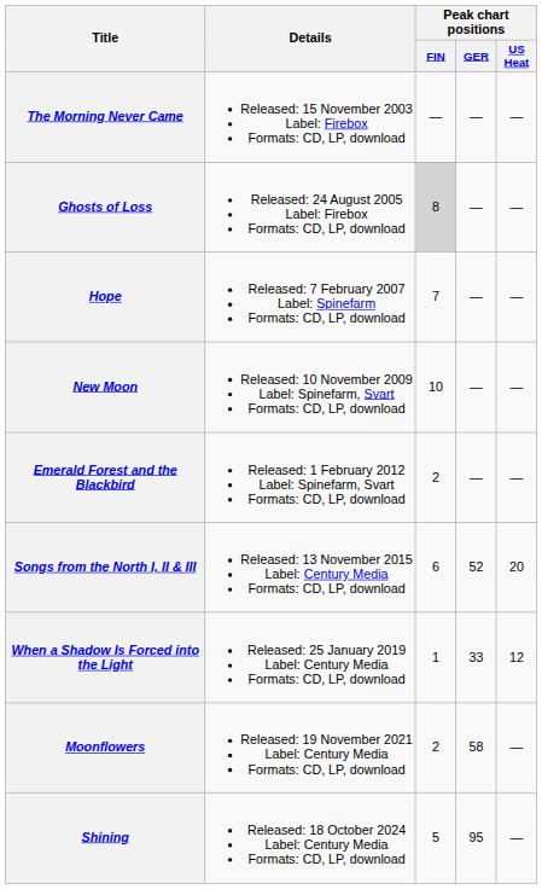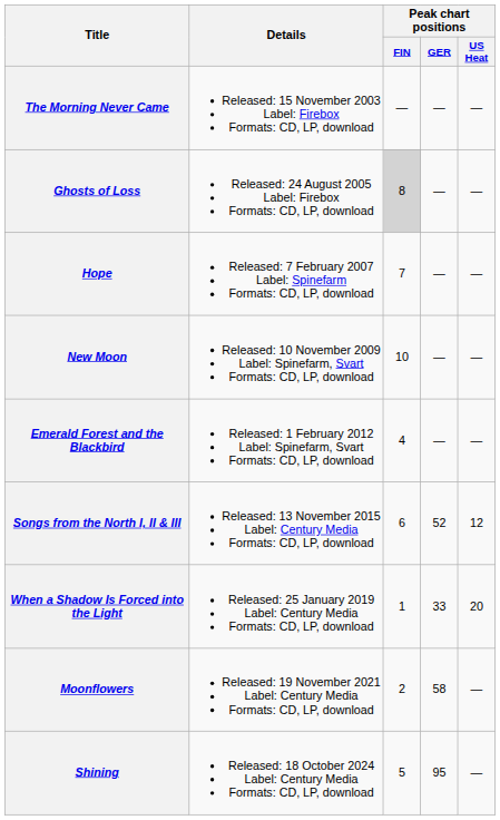Emerald Forest and the Blackbird | Peak chart positions / FIN: 2 -> 4
Songs from the North I, II & III | Peak chart positions / US Heat: 20 -> 12
When a Shadow Is Forced into the Light | Peak chart positions / US Heat: 12 -> 20
